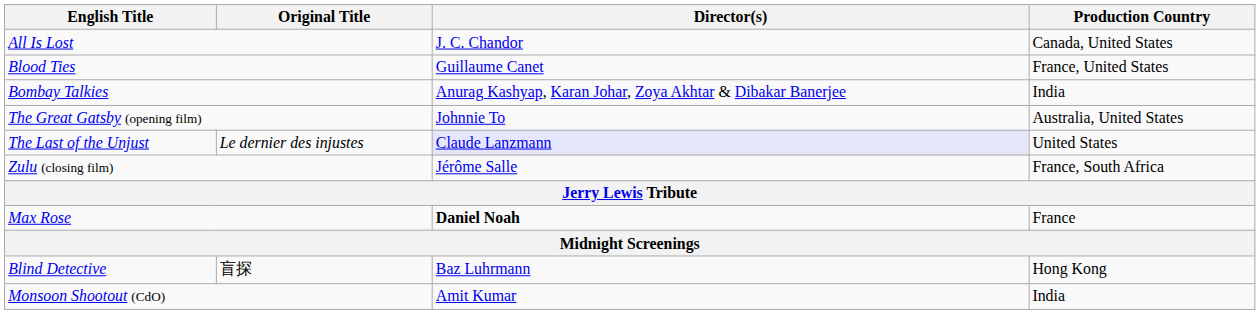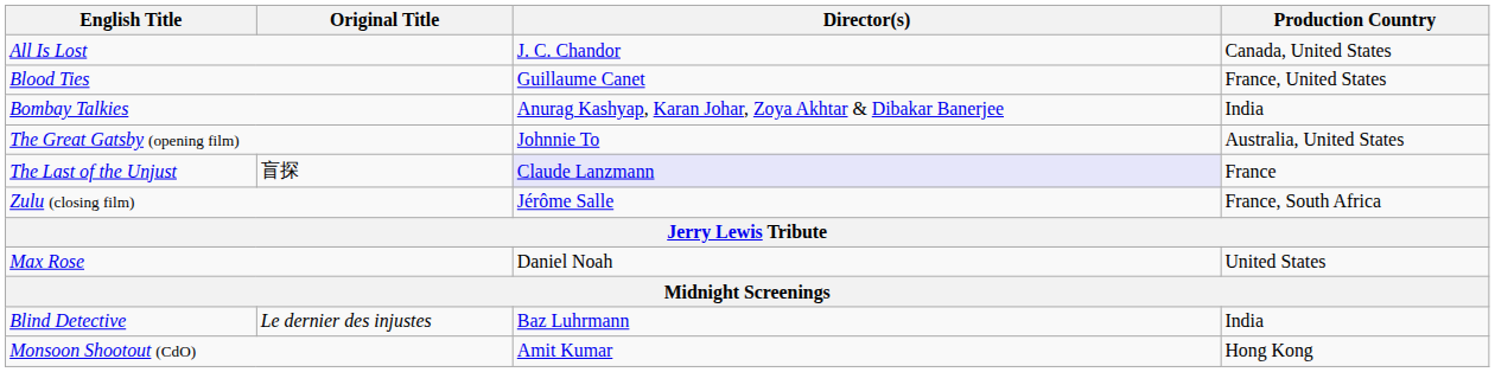The Last of the Unjust | Original Title: Le dernier des injustes -> 盲探
The Last of the Unjust | Production Country: United States -> France
Max Rose | Director(s): bold -> normal
Max Rose | Production Country: France -> United States
Blind Detective | Original Title: 盲探 -> Le dernier des injustes
Blind Detective | Production Country: Hong Kong -> India
Monsoon Shootout (CdO) | Production Country: India -> Hong Kong
